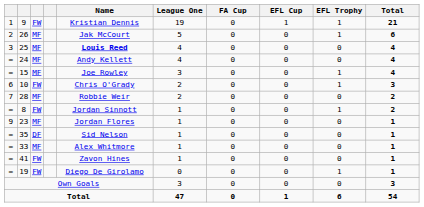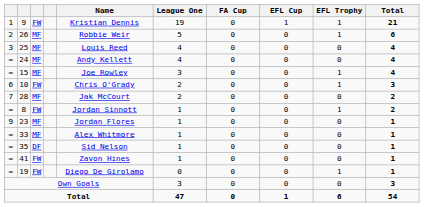26 | Name: Jak McCourt -> Robbie Weir
25 | Name: bold -> normal
28 | Name: Robbie Weir -> Jak McCourt
rows swapped: 33 <-> 35
